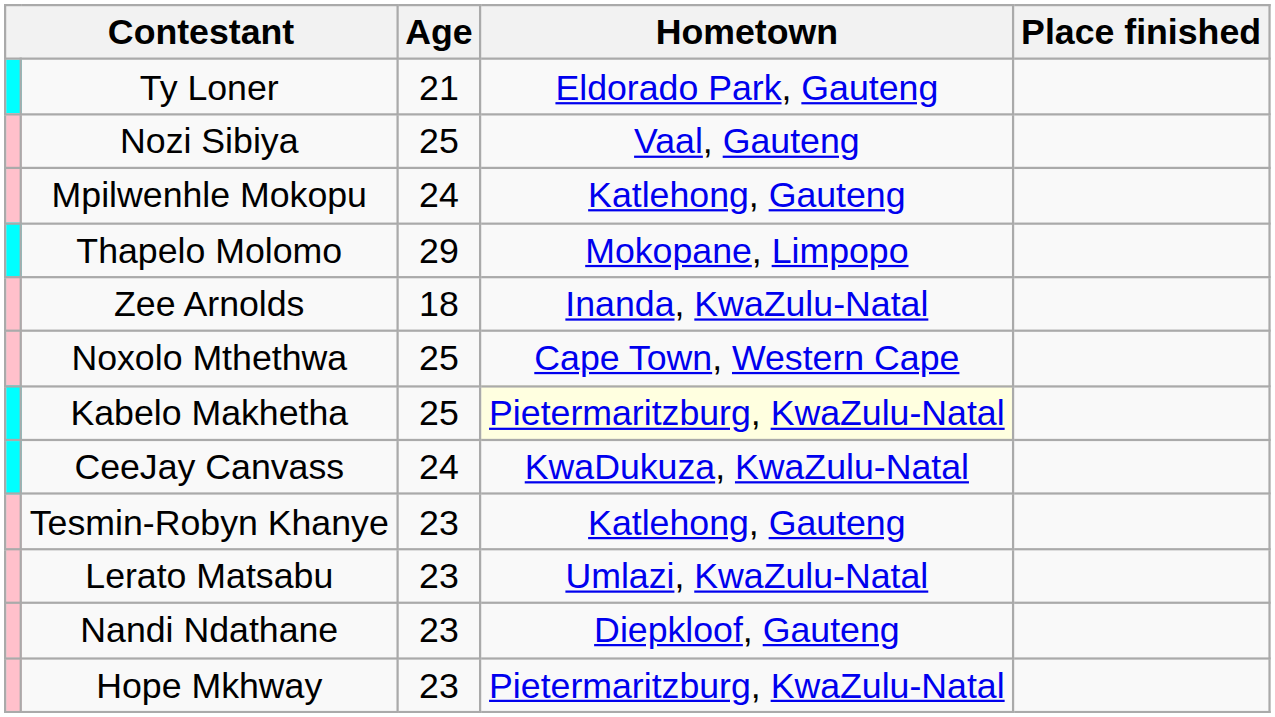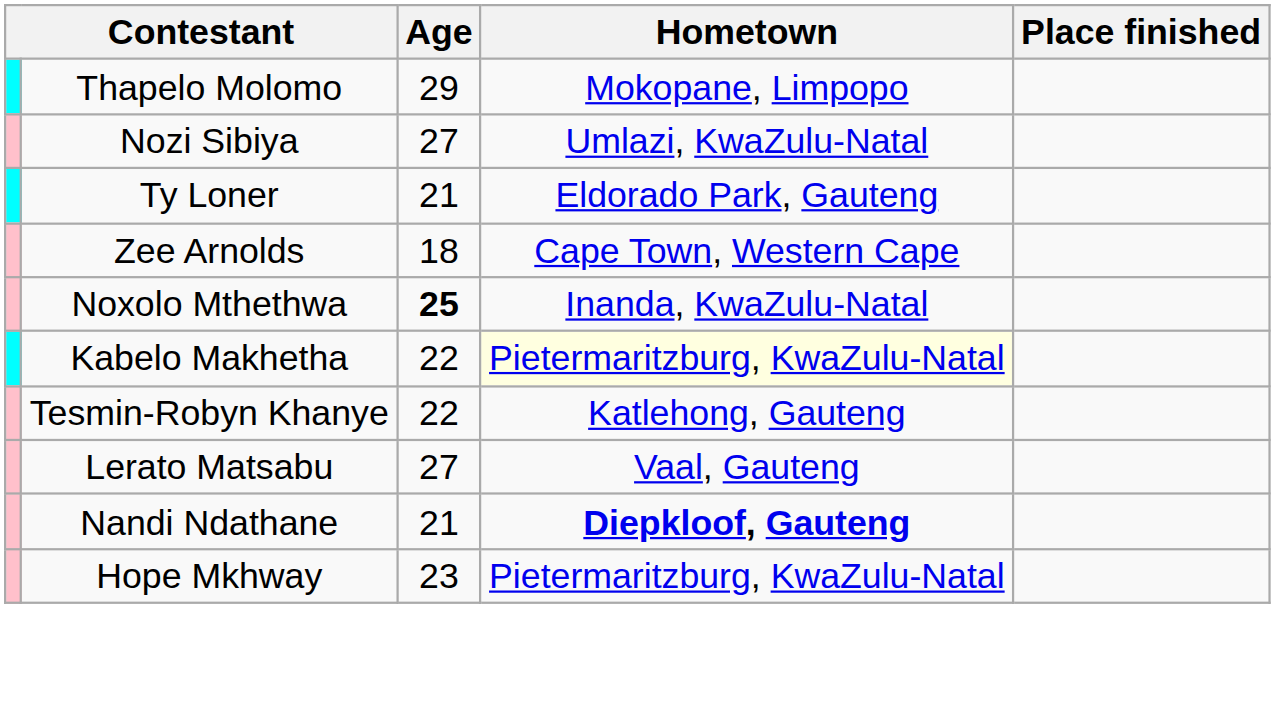rows swapped: Thapelo Molomo <-> Ty Loner
Nozi Sibiya | Age: 25 -> 27
Nozi Sibiya | Hometown: Vaal, Gauteng -> Umlazi, KwaZulu-Natal
- row: Mpilwenhle Mokopu | 24 | Katlehong, Gauteng
Zee Arnolds | Hometown: Inanda, KwaZulu-Natal -> Cape Town, Western Cape
Noxolo Mthethwa | Age: normal -> bold
Noxolo Mthethwa | Hometown: Cape Town, Western Cape -> Inanda, KwaZulu-Natal
Kabelo Makhetha | Age: 25 -> 22
- row: CeeJay Canvass | 24 | KwaDukuza, KwaZulu-Natal
Tesmin-Robyn Khanye | Age: 23 -> 22
Lerato Matsabu | Age: 23 -> 27
Lerato Matsabu | Hometown: Umlazi, KwaZulu-Natal -> Vaal, Gauteng
Nandi Ndathane | Age: 23 -> 21
Nandi Ndathane | Hometown: normal -> bold
